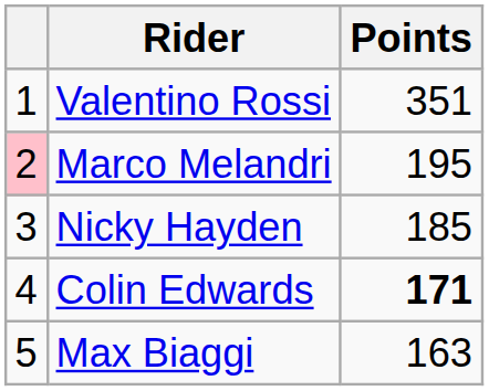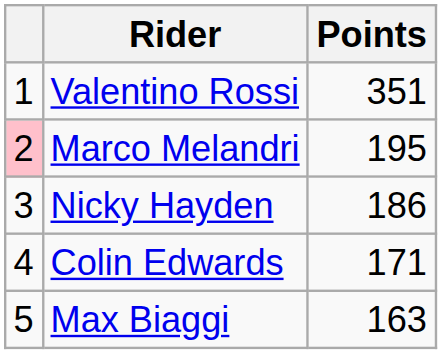Nicky Hayden | Points: 185 -> 186
Colin Edwards | Points: bold -> normal
